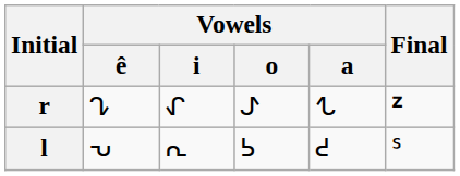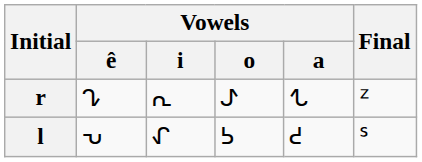r | Vowels / i: ᖋ -> ᕆ
r | Final: bold -> normal
l | Vowels / i: ᕆ -> ᖋ
